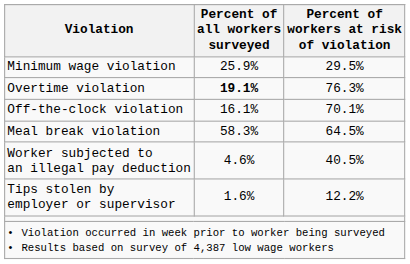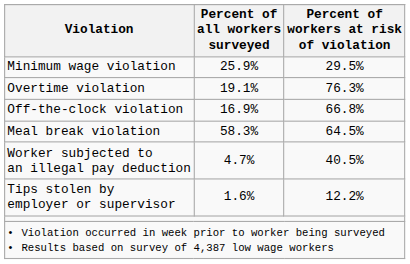Overtime violation | Percent of all workers surveyed: bold -> normal
Off-the-clock violation | Percent of all workers surveyed: 16.1% -> 16.9%
Off-the-clock violation | Percent of workers at risk of violation: 70.1% -> 66.8%
Worker subjected to an illegal pay deduction | Percent of all workers surveyed: 4.6% -> 4.7%
